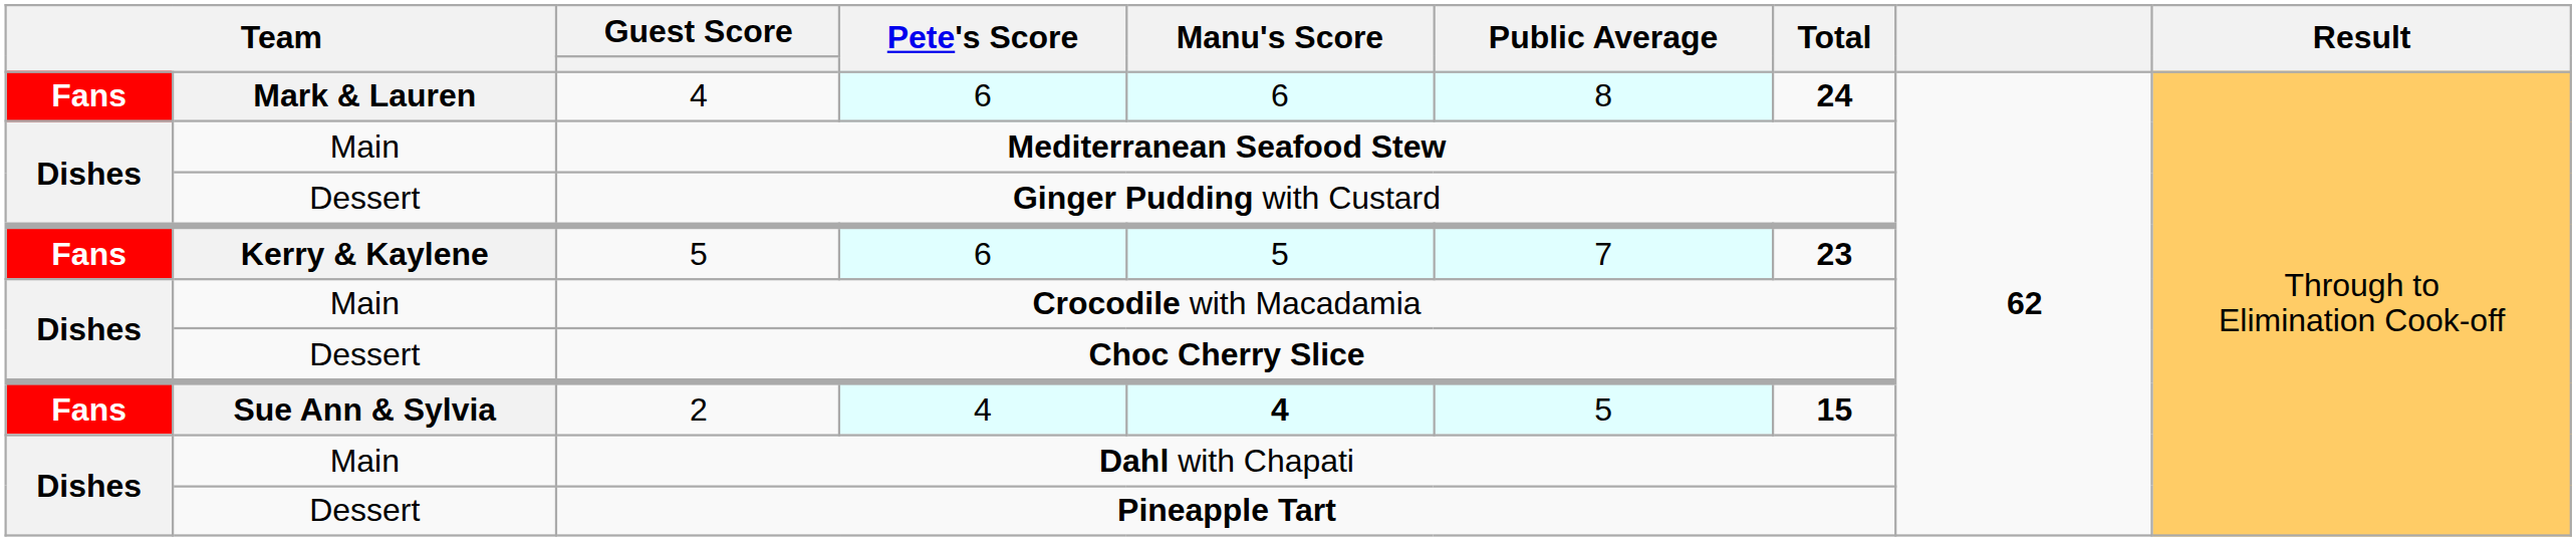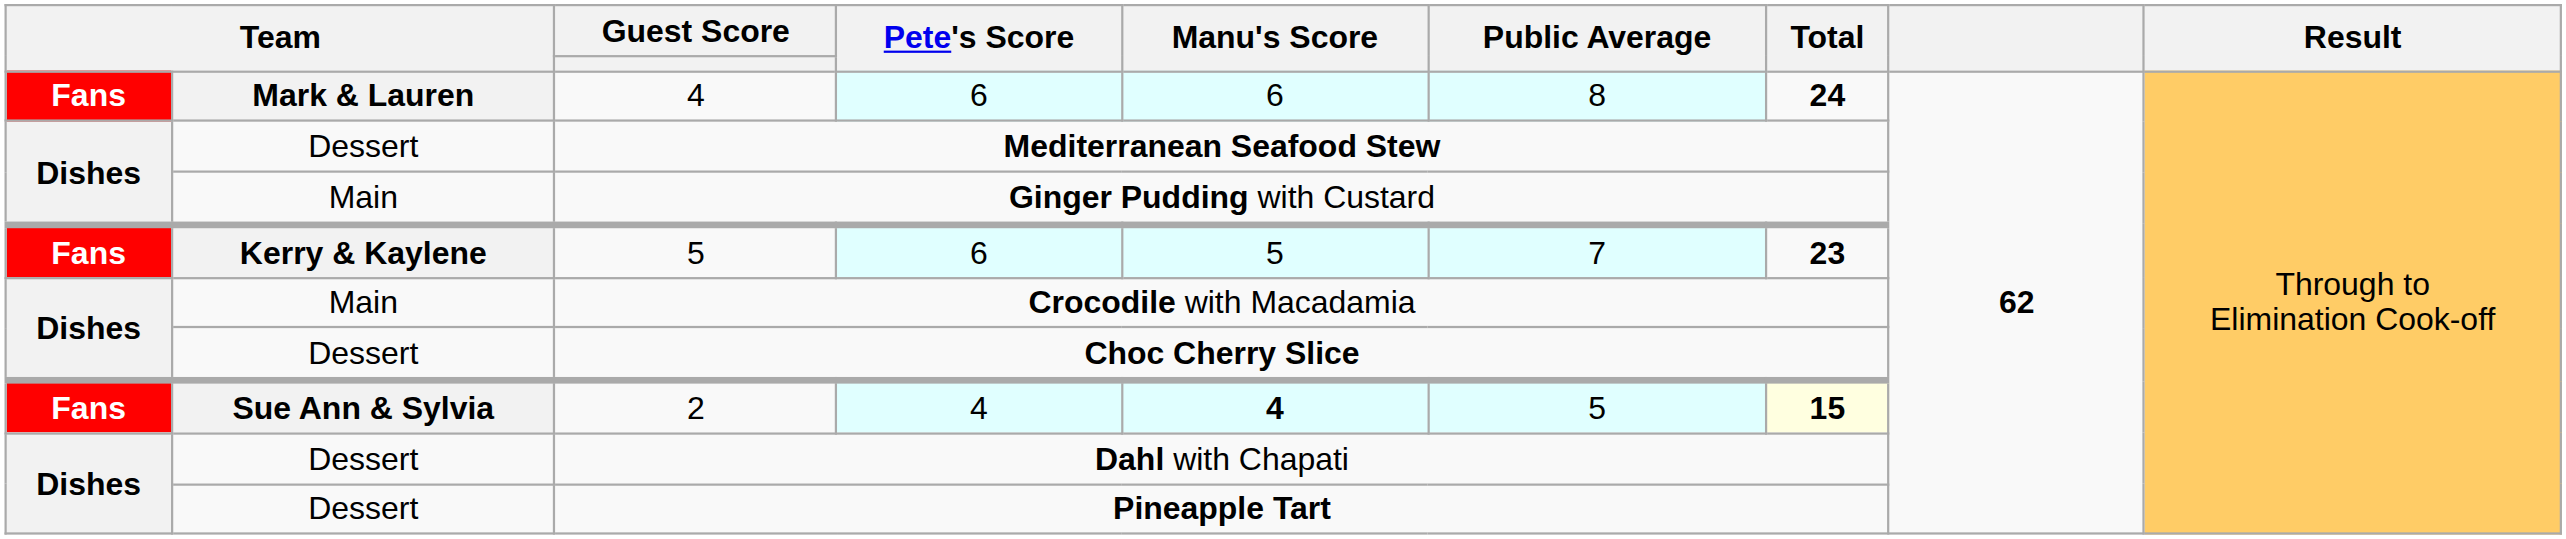Mediterranean Seafood Stew | column 2: Main -> Dessert
Ginger Pudding with Custard | column 2: Dessert -> Main
2 | Total: no background -> lightyellow background
Dahl with Chapati | column 2: Main -> Dessert
